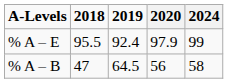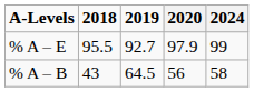% A – E | 2019: 92.4 -> 92.7
% A – B | 2018: 47 -> 43
